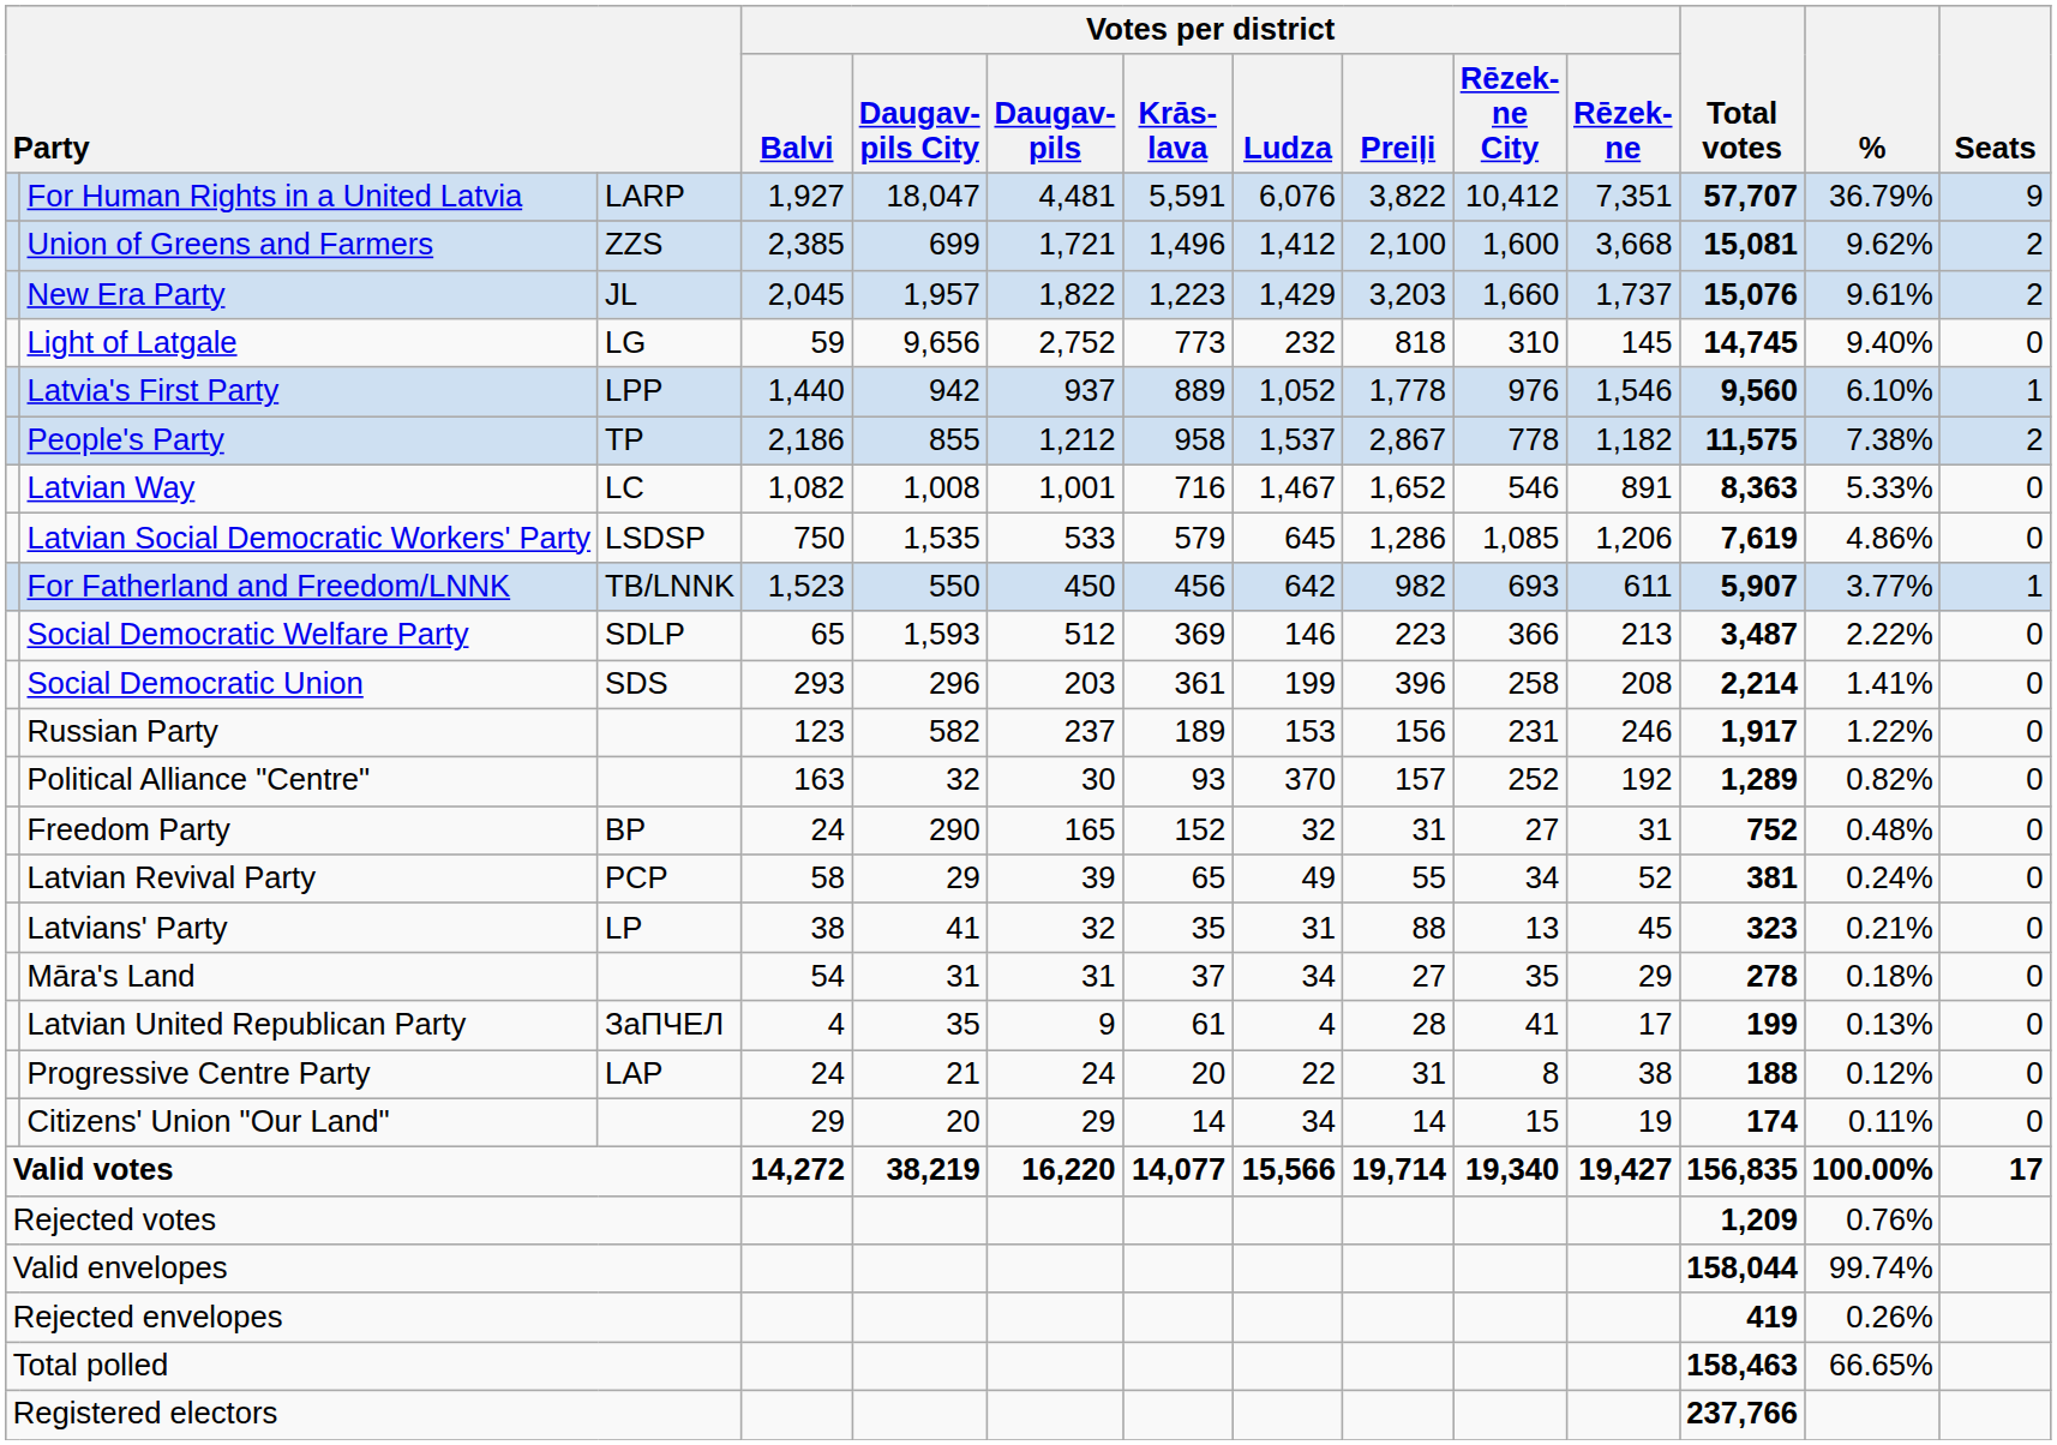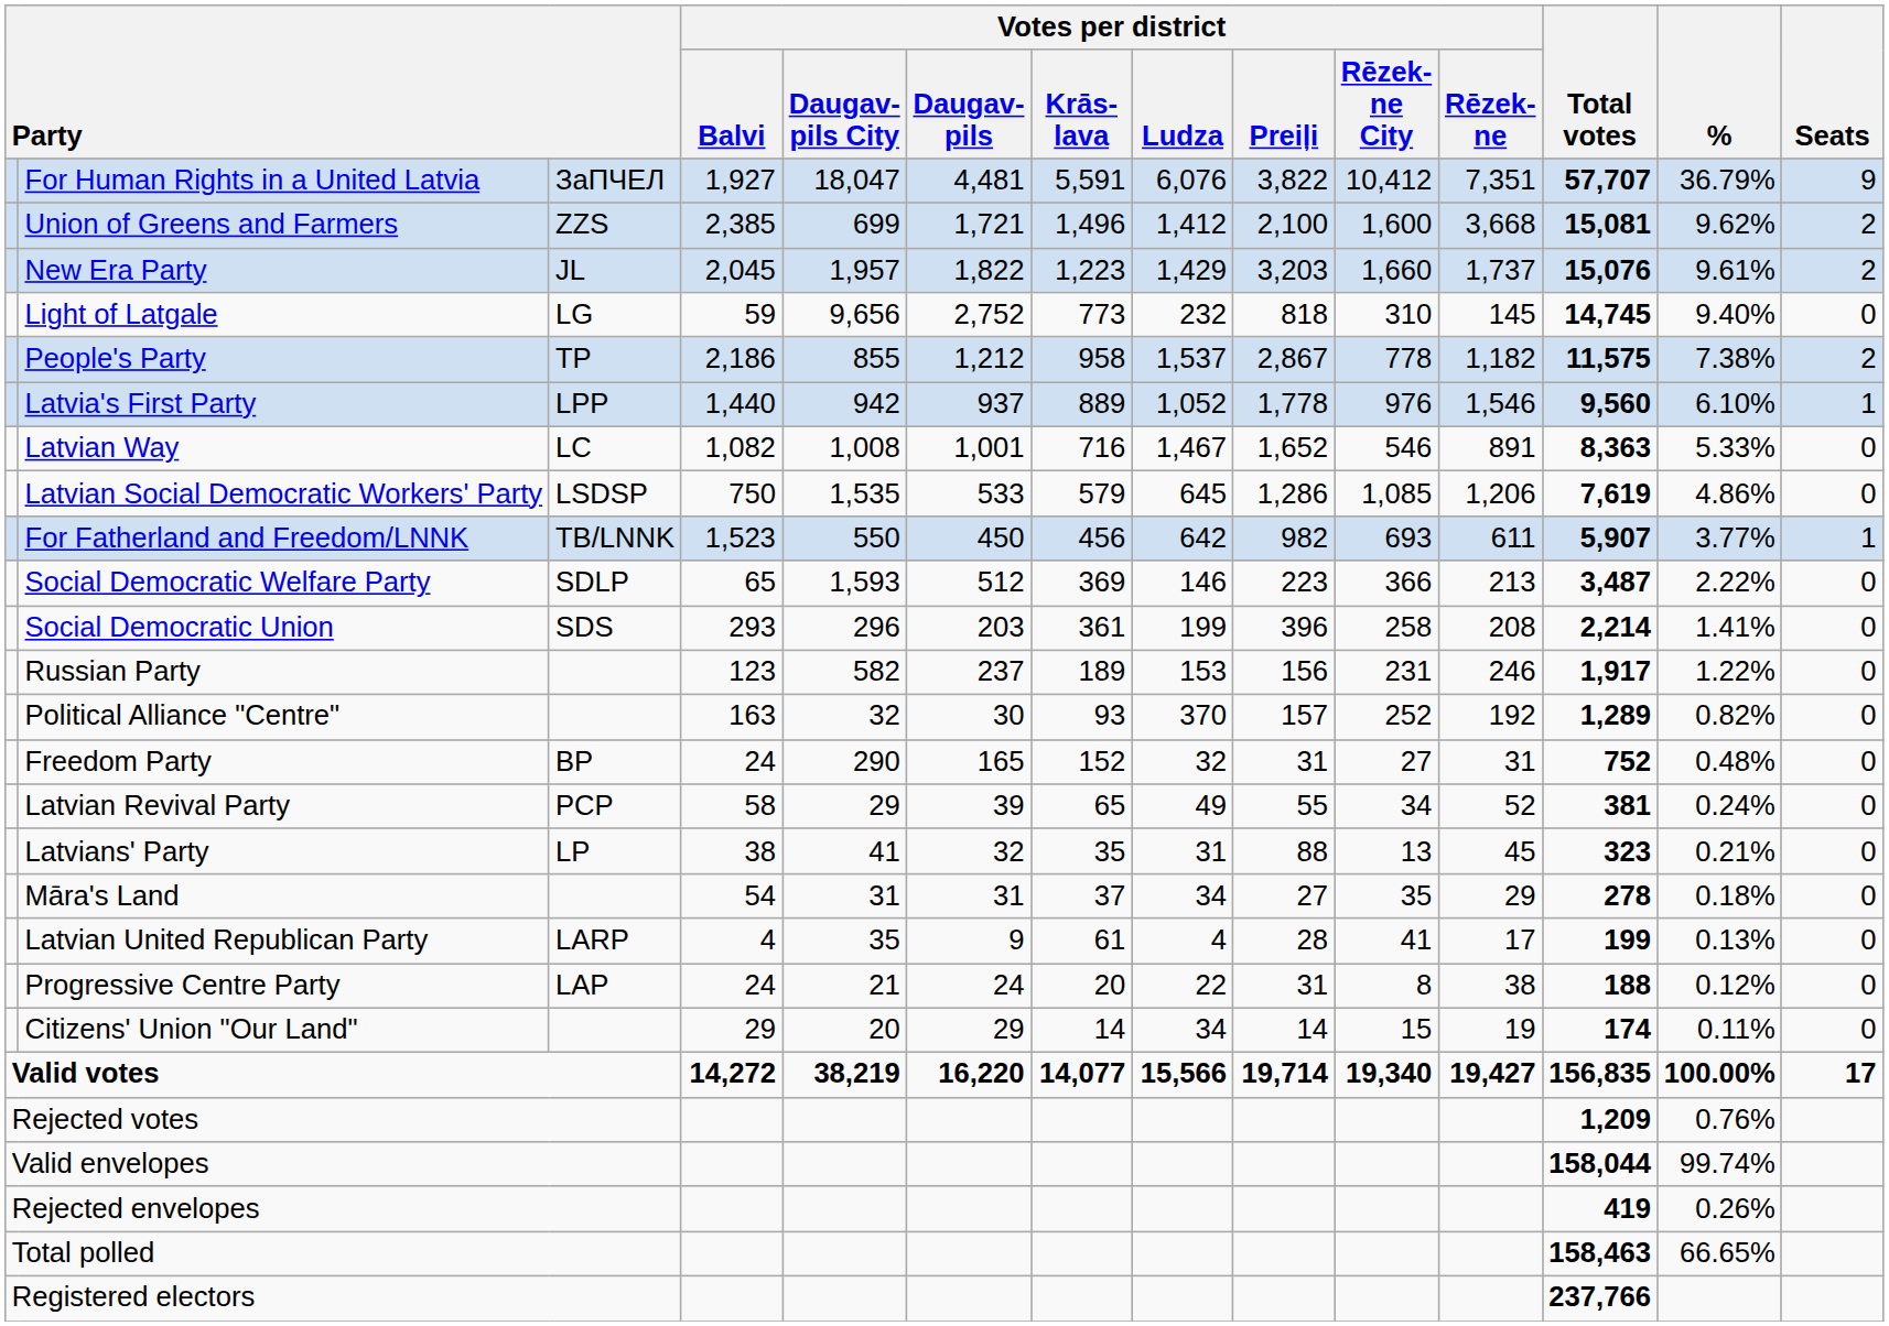For Human Rights in a United Latvia | column 3: LARP -> ЗаПЧЕЛ
rows swapped: People's Party <-> Latvia's First Party
Latvian United Republican Party | column 3: ЗаПЧЕЛ -> LARP
